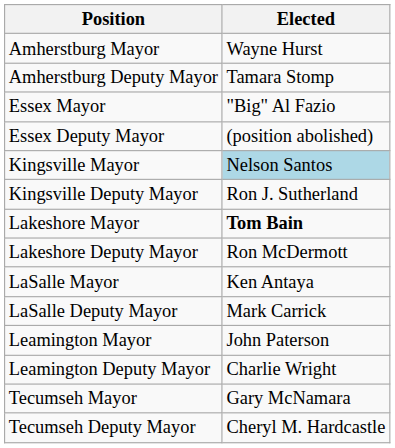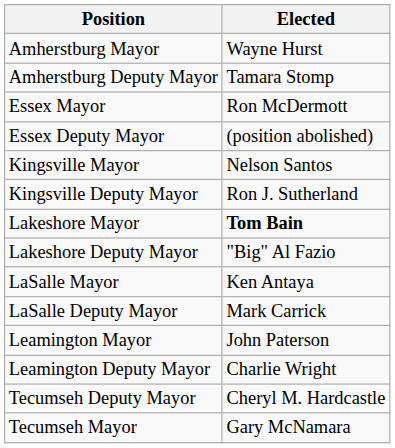Essex Mayor | Elected: "Big" Al Fazio -> Ron McDermott
Kingsville Mayor | Elected: lightblue background -> no background
Lakeshore Deputy Mayor | Elected: Ron McDermott -> "Big" Al Fazio
rows swapped: Tecumseh Mayor <-> Tecumseh Deputy Mayor
